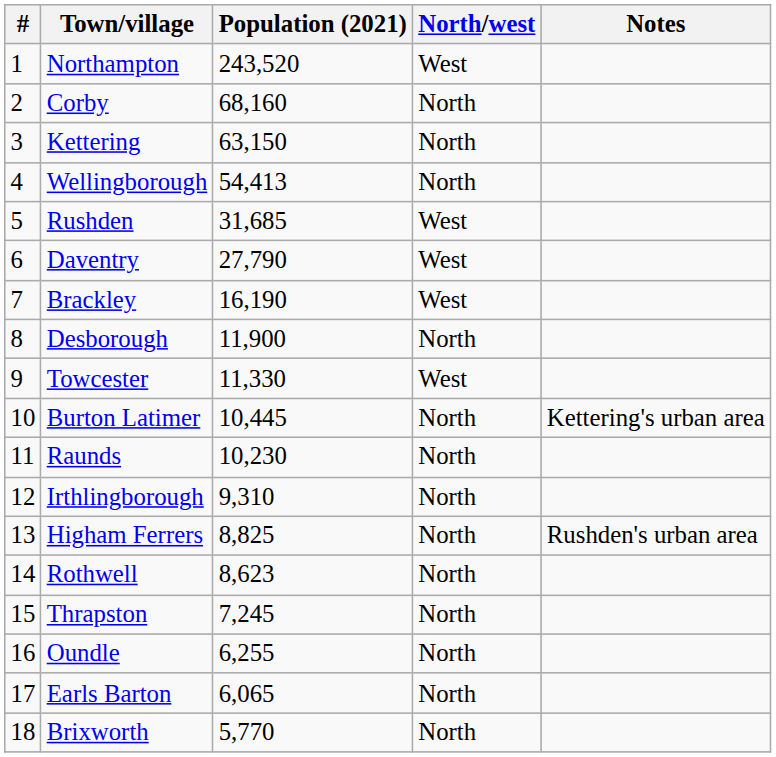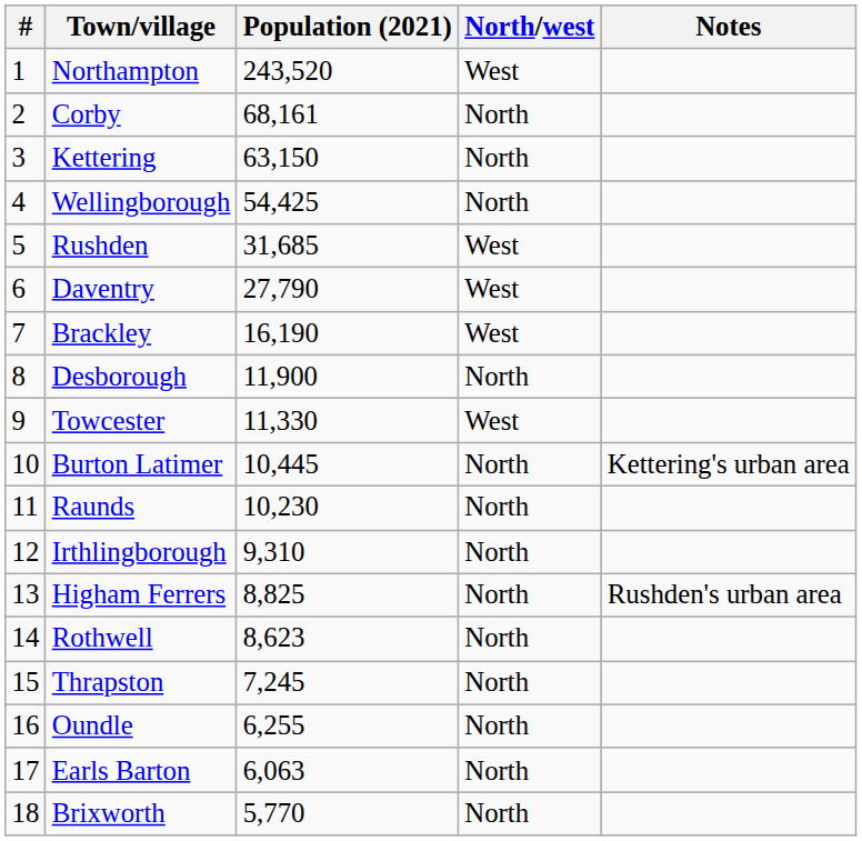Corby | Population (2021): 68,160 -> 68,161
Wellingborough | Population (2021): 54,413 -> 54,425
Earls Barton | Population (2021): 6,065 -> 6,063
